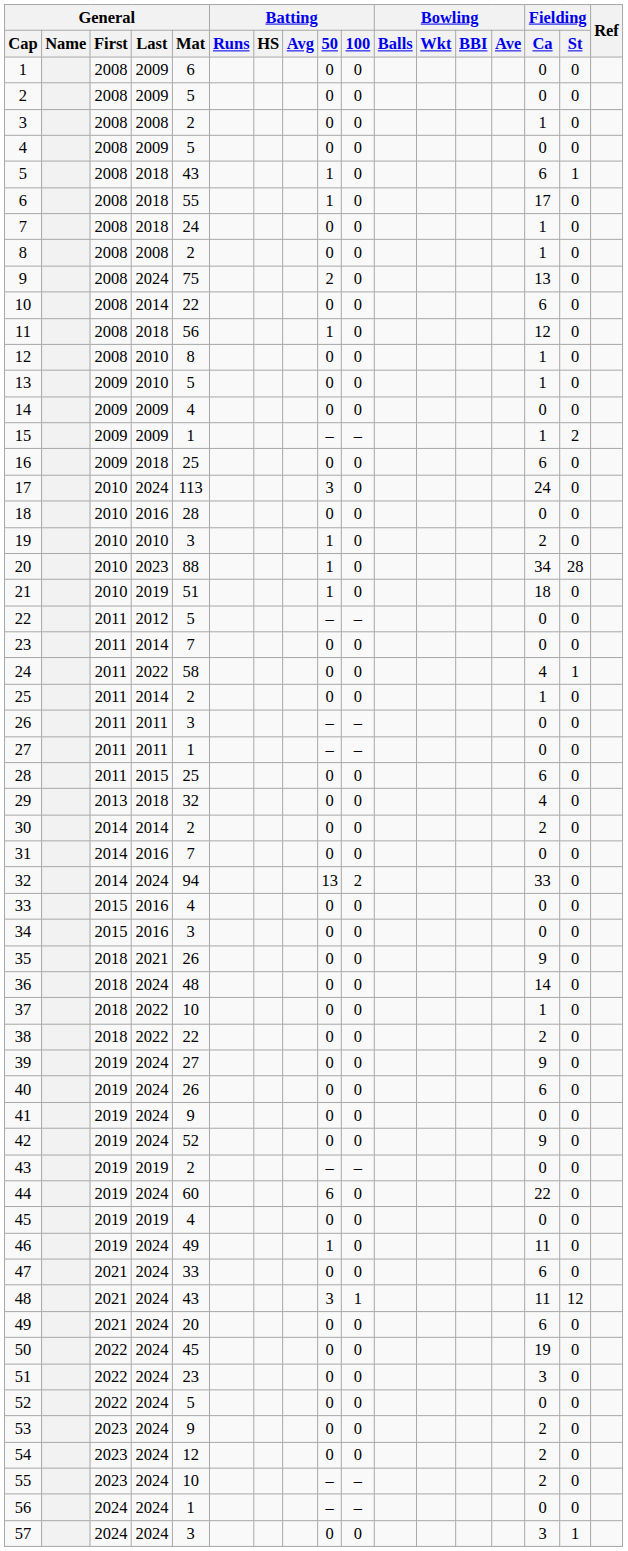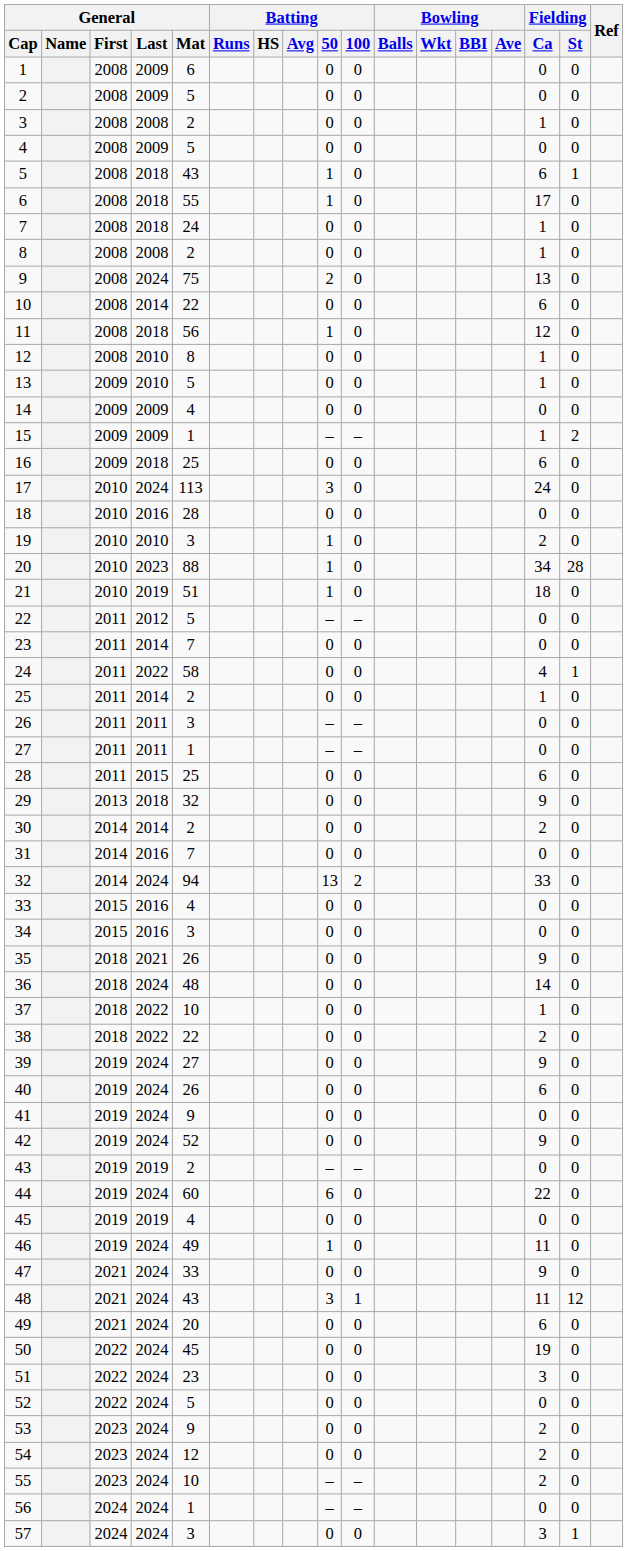29 | Fielding / Ca: 4 -> 9
47 | Fielding / Ca: 6 -> 9
